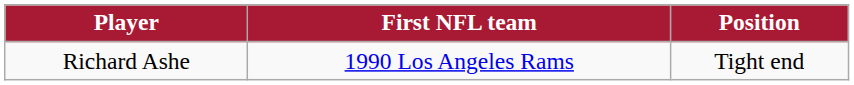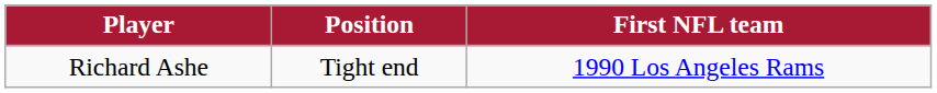columns swapped: Position <-> First NFL team
